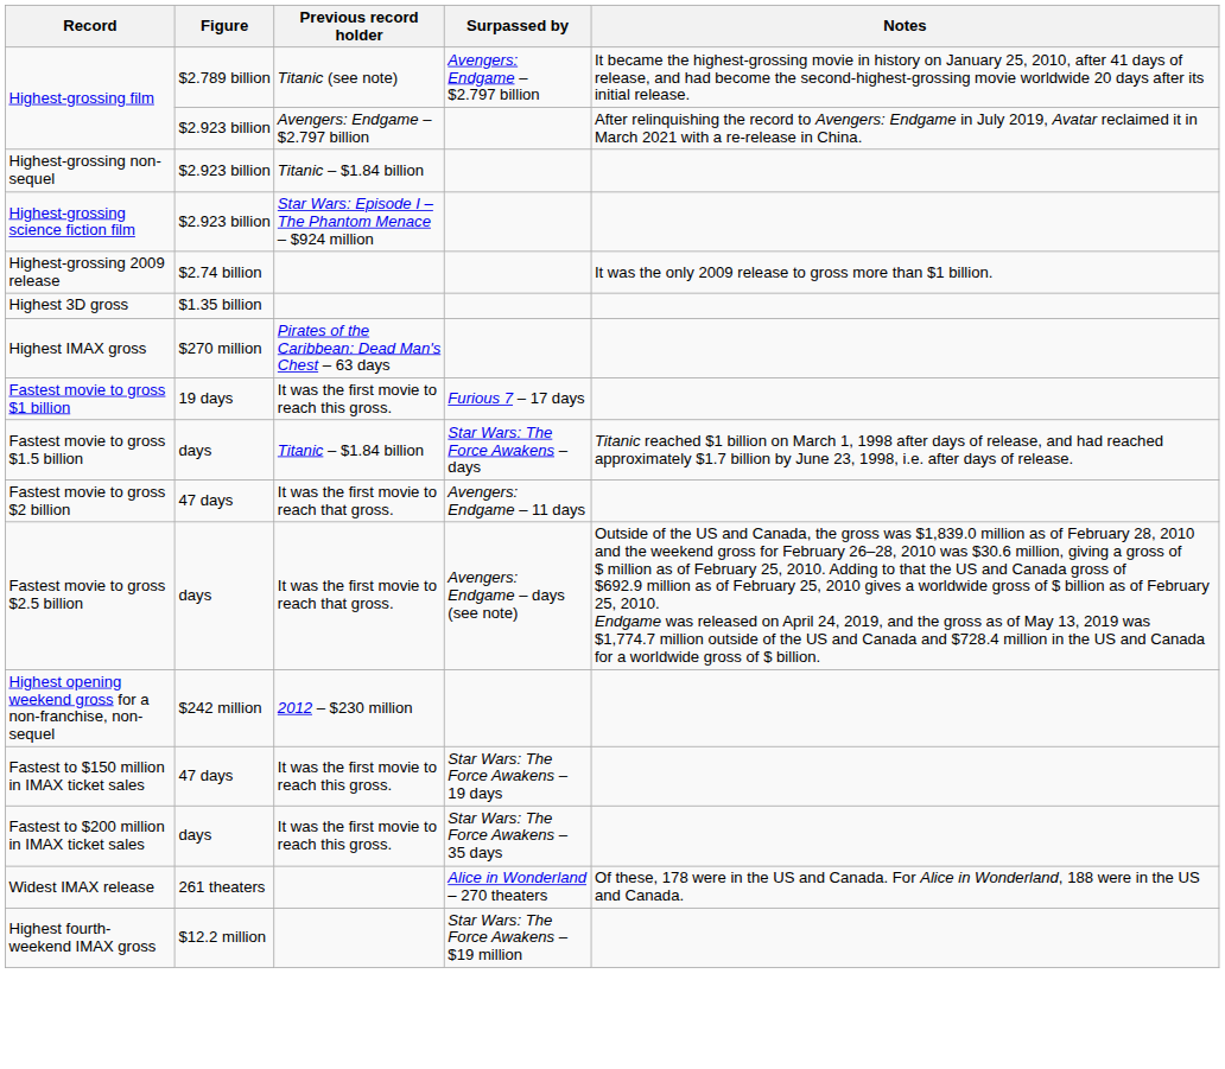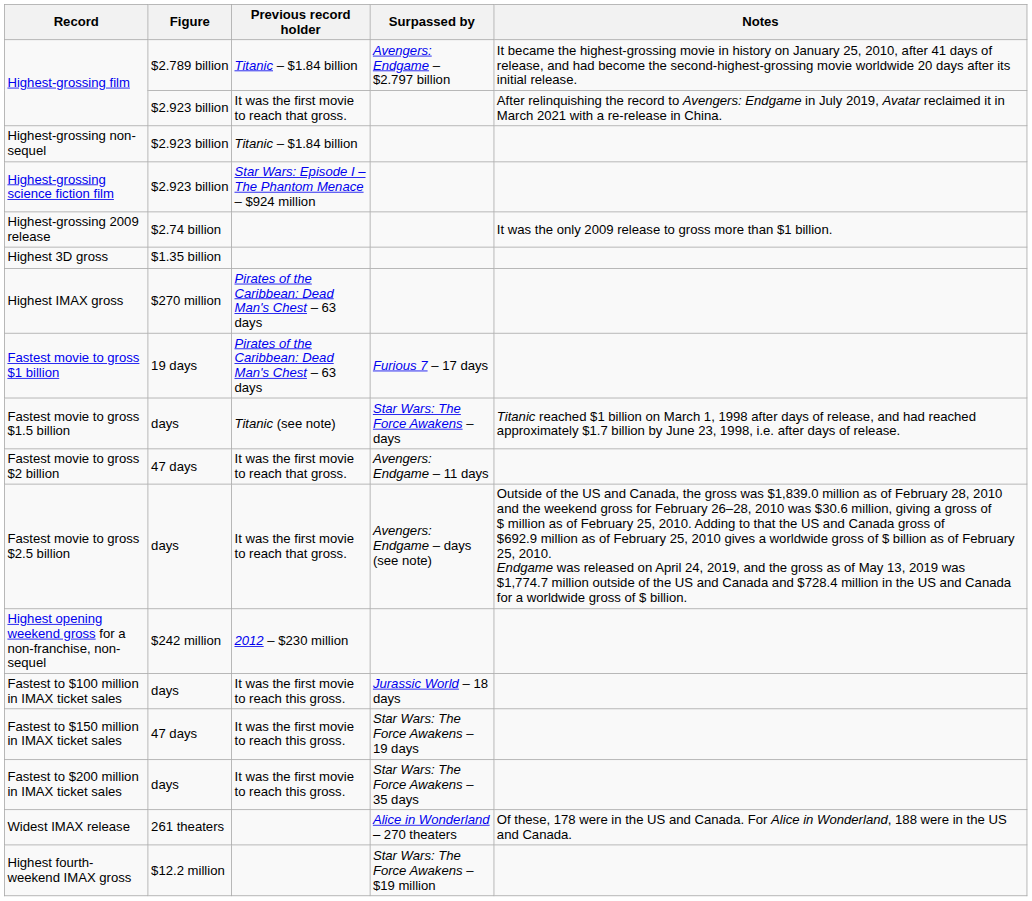Highest-grossing film / $2.789 billion | Previous record holder: Titanic (see note) -> Titanic – $1.84 billion
Highest-grossing film / $2.923 billion | Previous record holder: Avengers: Endgame – $2.797 billion -> It was the first movie to reach that gross.
Fastest movie to gross $1 billion | Previous record holder: It was the first movie to reach this gross. -> Pirates of the Caribbean: Dead Man's Chest – 63 days
Fastest movie to gross $1.5 billion | Previous record holder: Titanic – $1.84 billion -> Titanic (see note)
+ row: Fastest to $100 million in IMAX ticket sales | days | It was the first movie to reach this gross. | Jurassic World – 18 days
